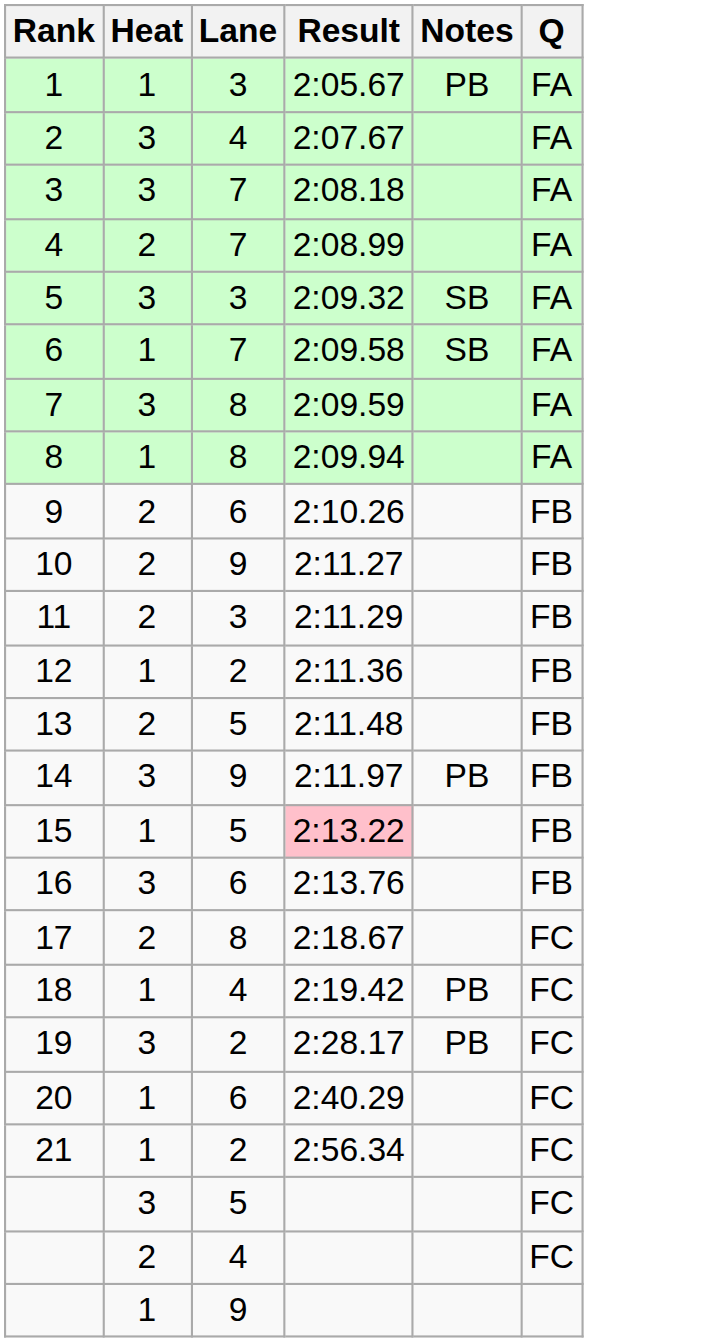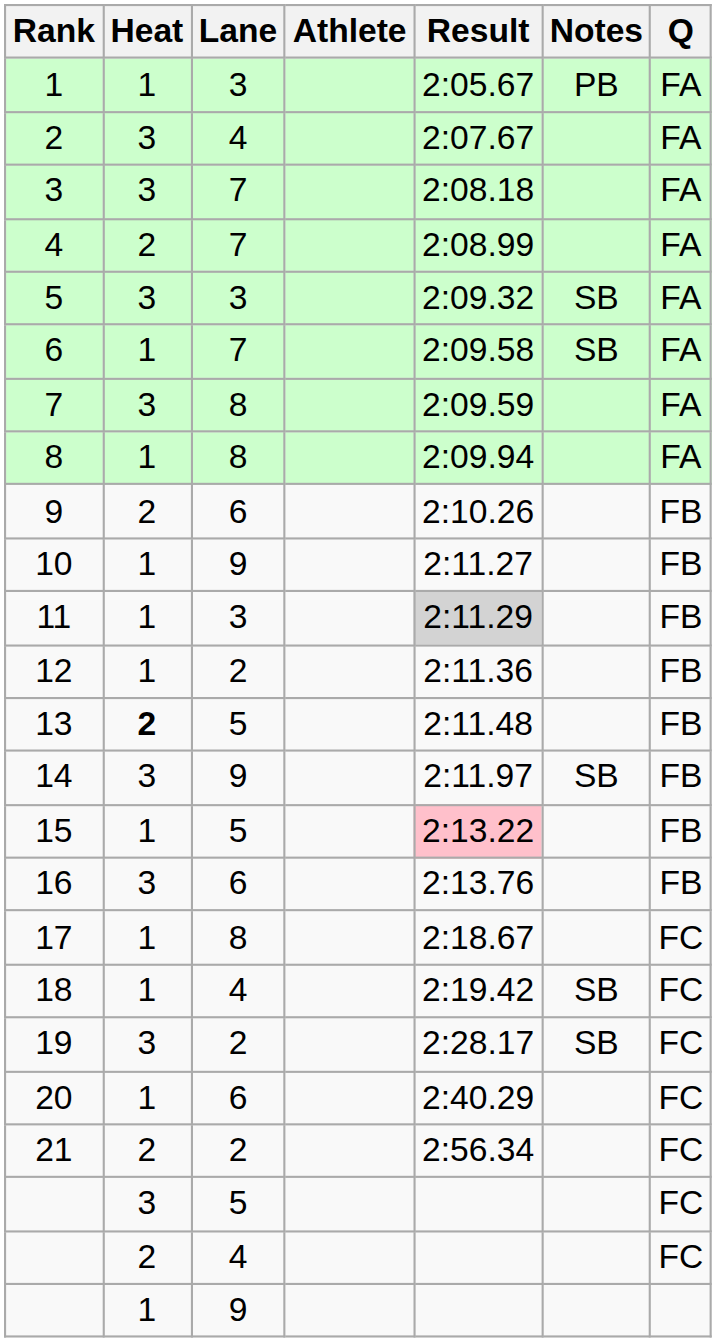+ column: Athlete
10 | Heat: 2 -> 1
11 | Heat: 2 -> 1
11 | Result: no background -> lightgrey background
13 | Heat: normal -> bold
14 | Notes: PB -> SB
17 | Heat: 2 -> 1
18 | Notes: PB -> SB
19 | Notes: PB -> SB
21 | Heat: 1 -> 2
